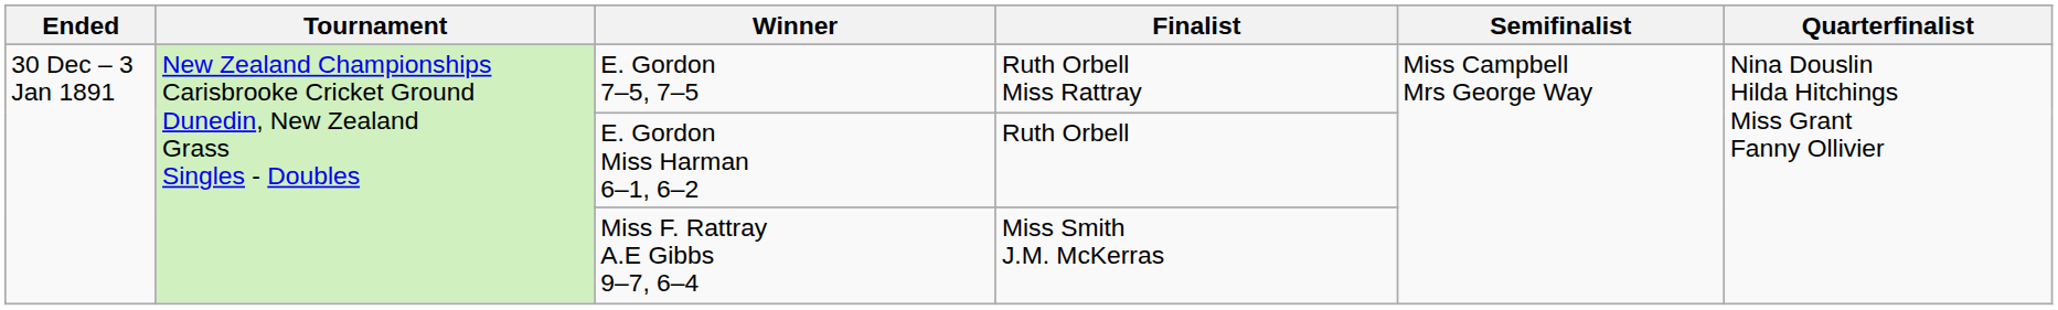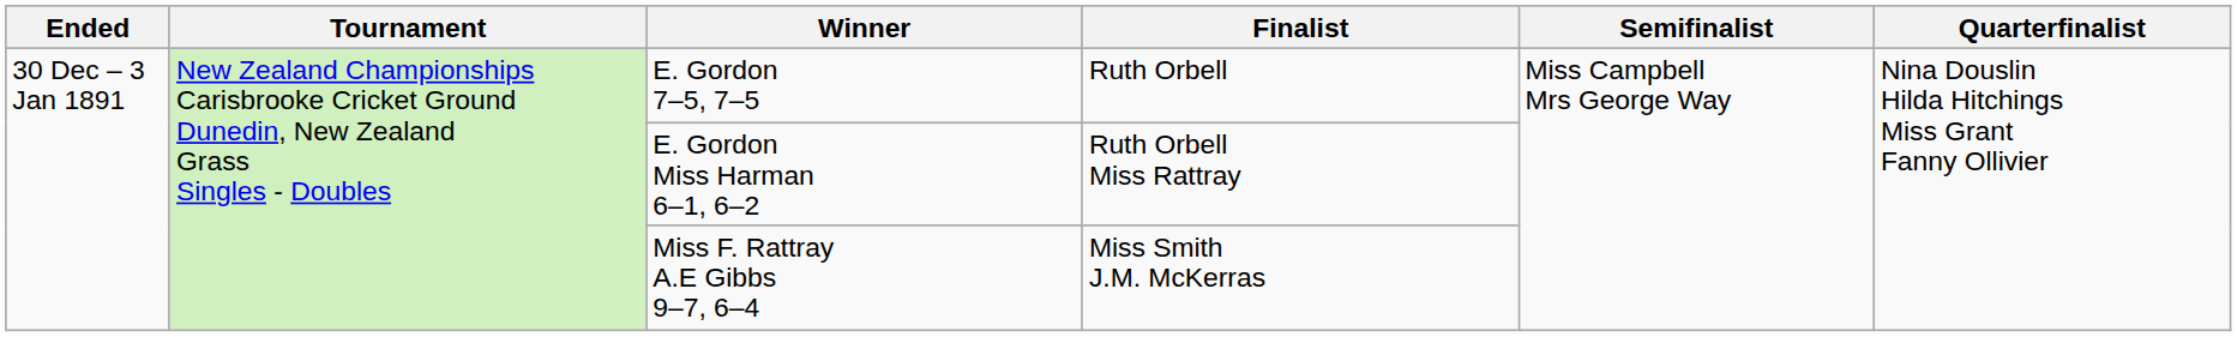E. Gordon 7–5, 7–5 | Finalist: Ruth Orbell Miss Rattray -> Ruth Orbell
E. Gordon Miss Harman 6–1, 6–2 | Finalist: Ruth Orbell -> Ruth Orbell Miss Rattray
